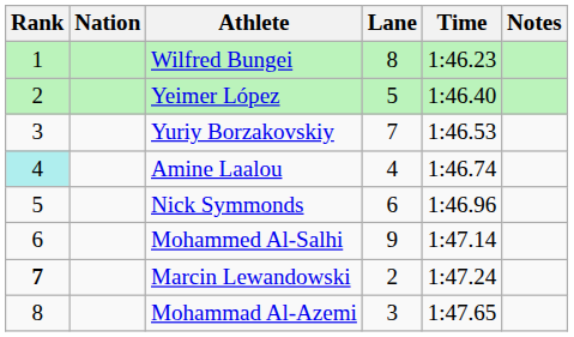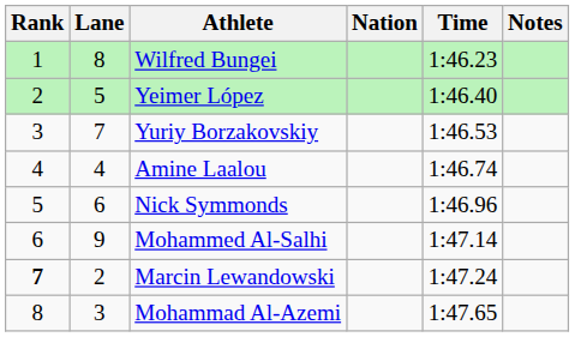columns swapped: Lane <-> Nation
Amine Laalou | Rank: paleturquoise background -> no background
